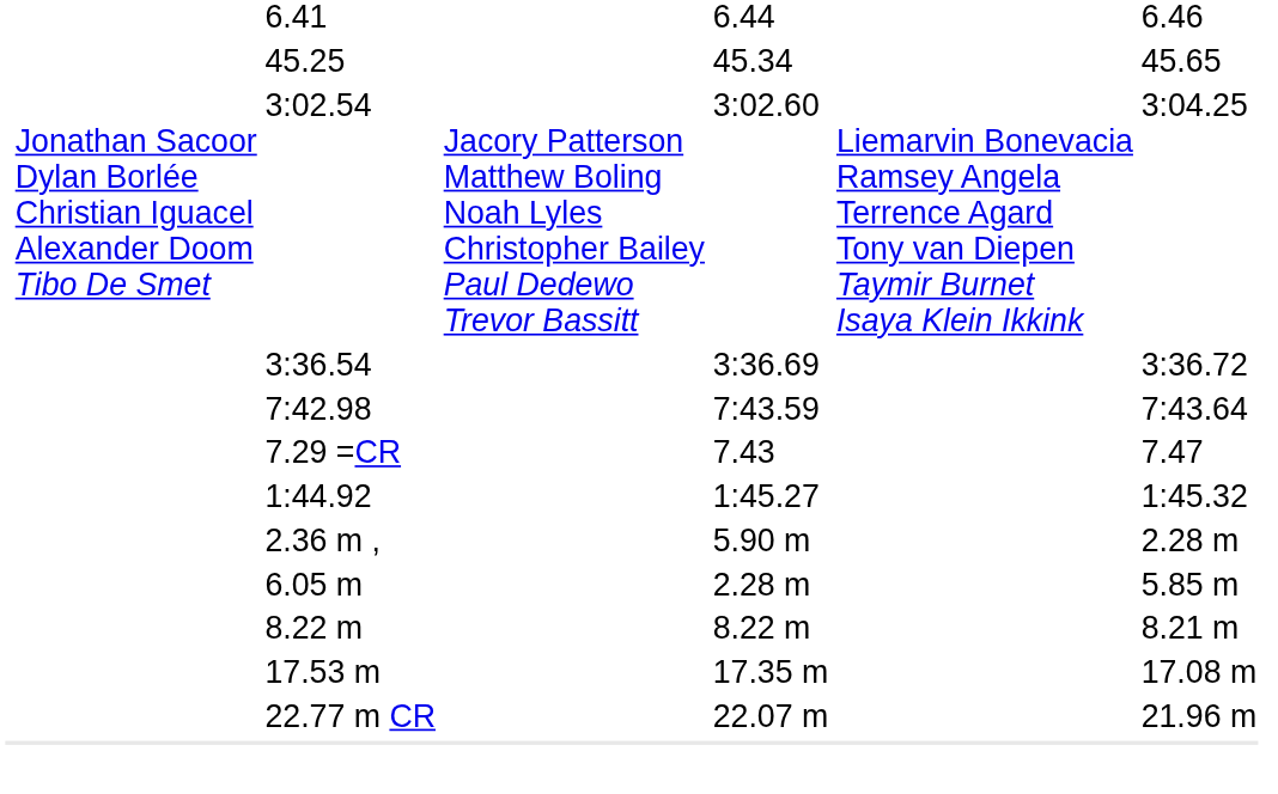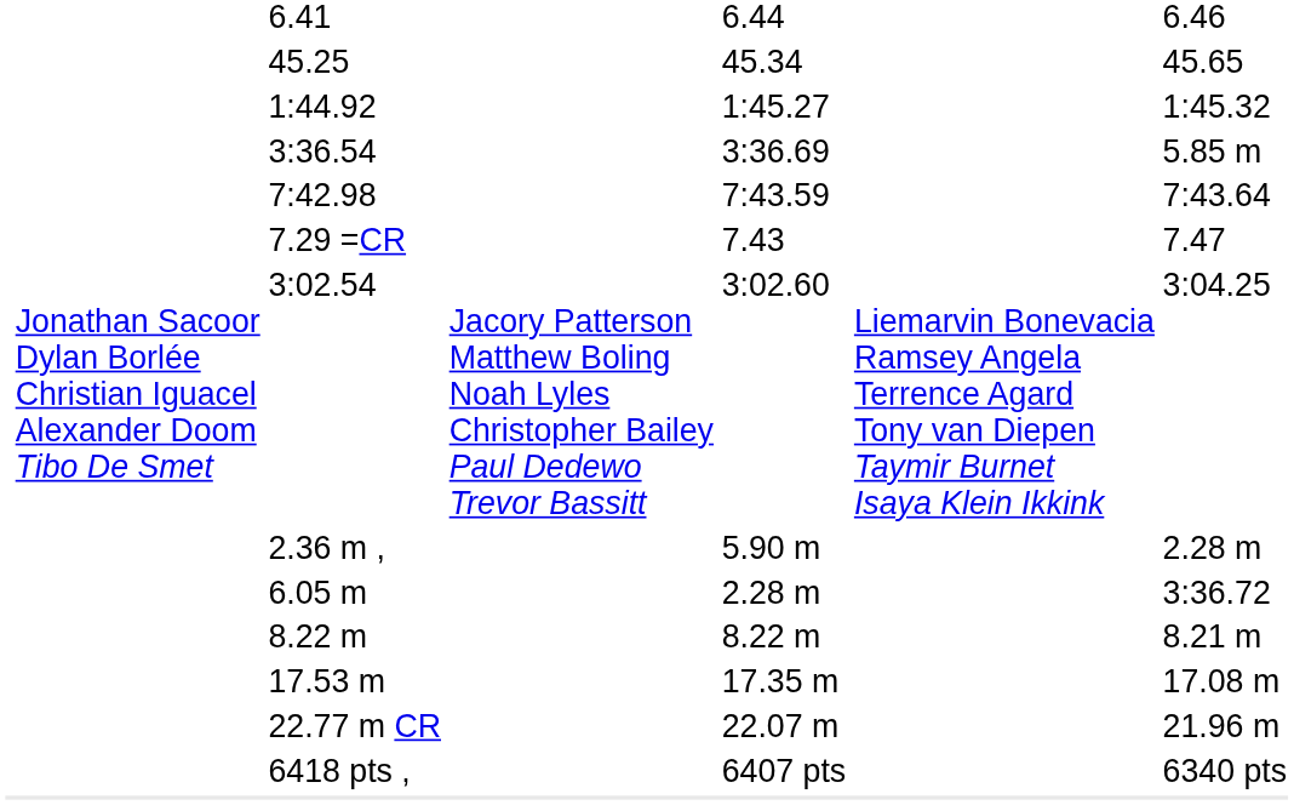rows swapped: 1:44.92 <-> 3:02.54
3:36.54 | column 7: 3:36.72 -> 5.85 m
6.05 m | column 7: 5.85 m -> 3:36.72
+ row: 6418 pts , | 6407 pts | 6340 pts
